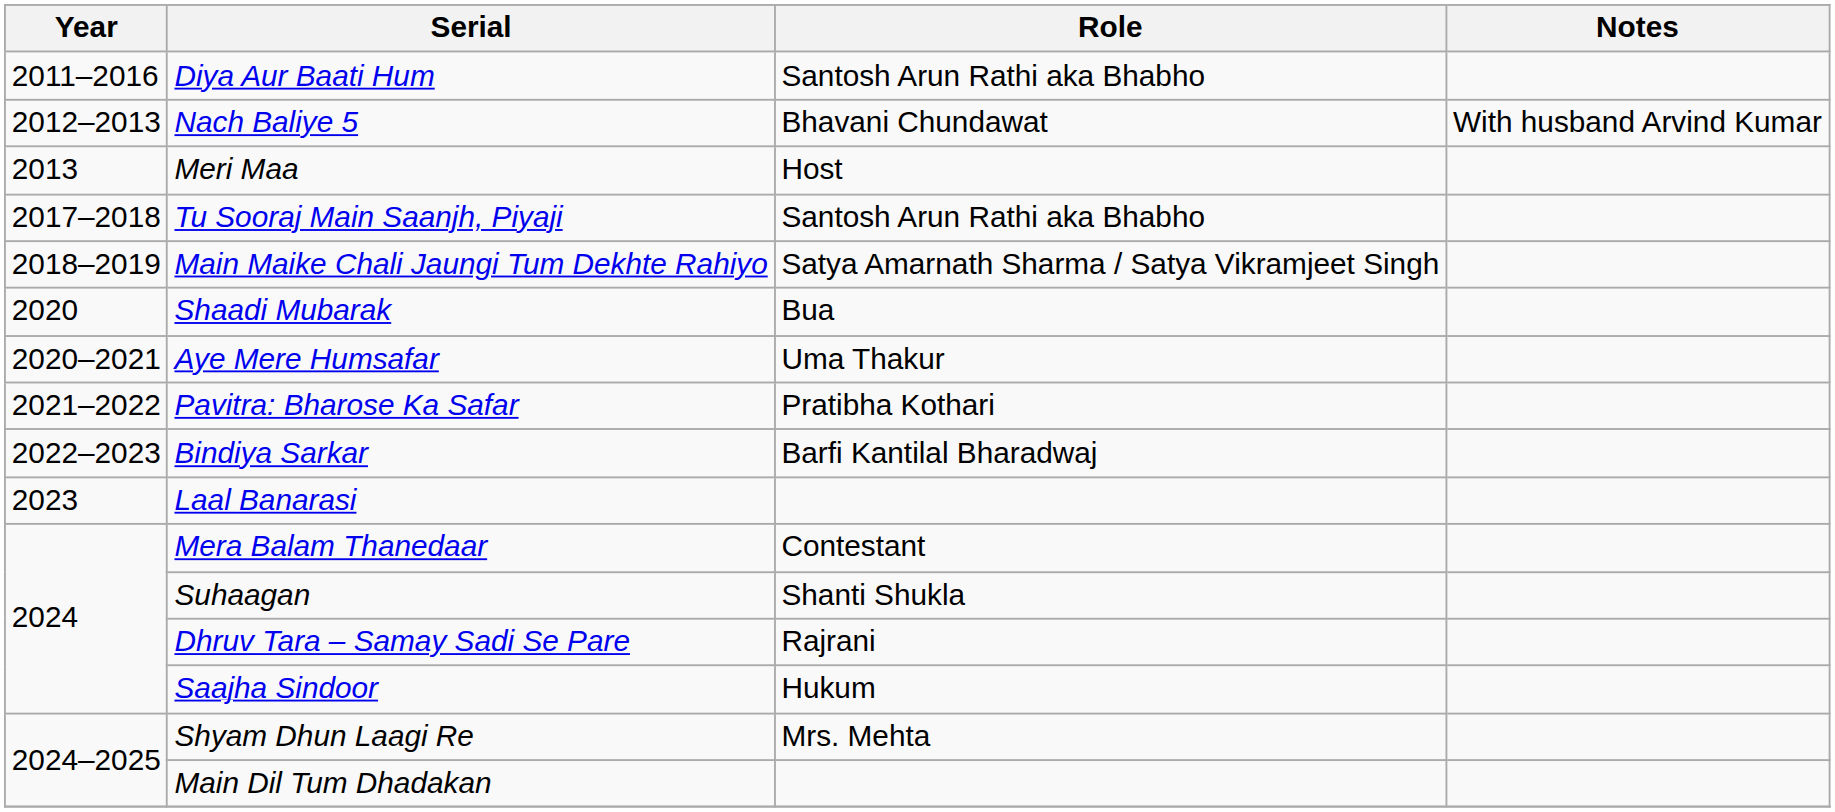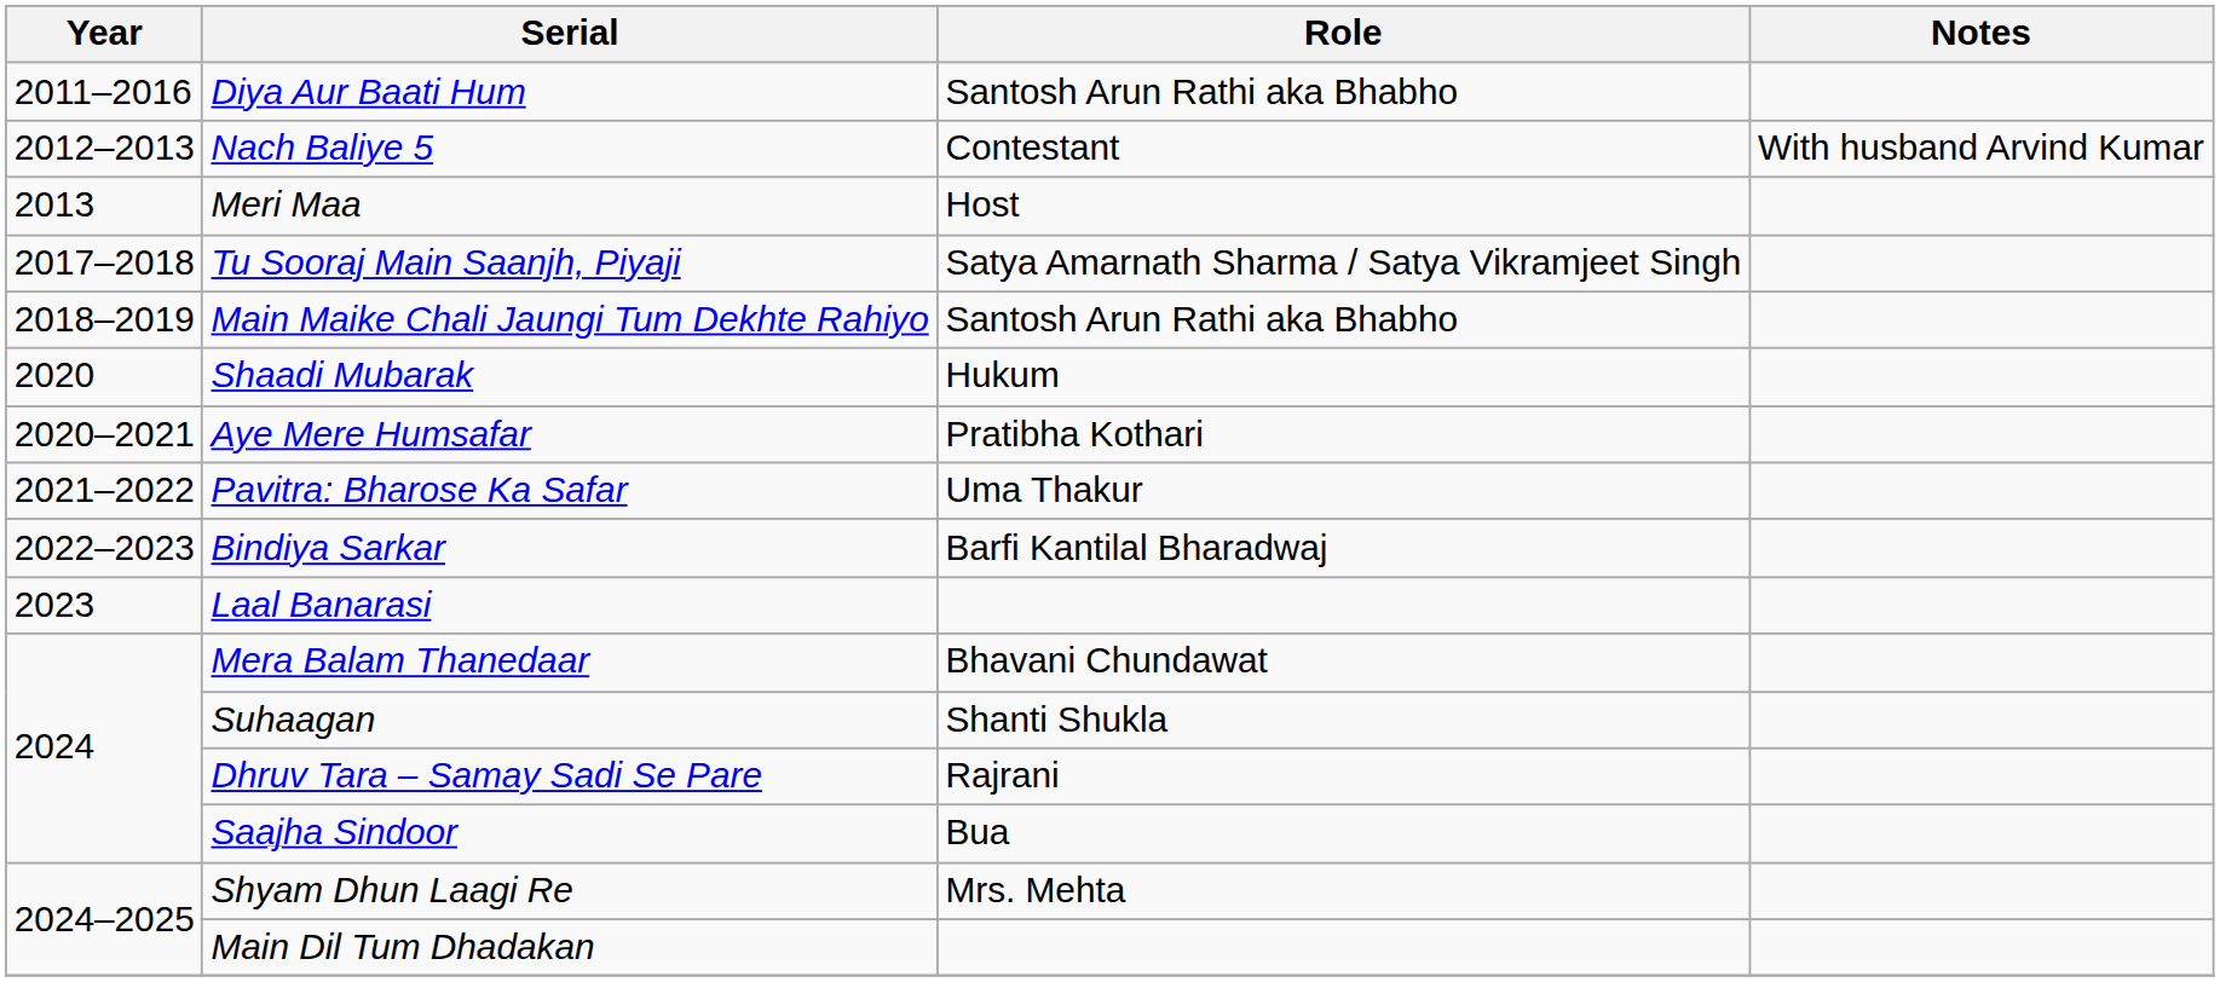Nach Baliye 5 | Role: Bhavani Chundawat -> Contestant
Tu Sooraj Main Saanjh, Piyaji | Role: Santosh Arun Rathi aka Bhabho -> Satya Amarnath Sharma / Satya Vikramjeet Singh
Main Maike Chali Jaungi Tum Dekhte Rahiyo | Role: Satya Amarnath Sharma / Satya Vikramjeet Singh -> Santosh Arun Rathi aka Bhabho
Shaadi Mubarak | Role: Bua -> Hukum
Aye Mere Humsafar | Role: Uma Thakur -> Pratibha Kothari
Pavitra: Bharose Ka Safar | Role: Pratibha Kothari -> Uma Thakur
Mera Balam Thanedaar | Role: Contestant -> Bhavani Chundawat
Saajha Sindoor | Role: Hukum -> Bua
